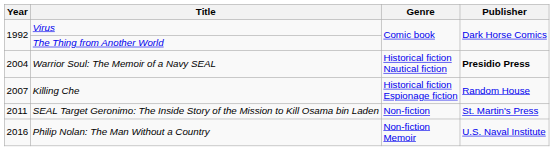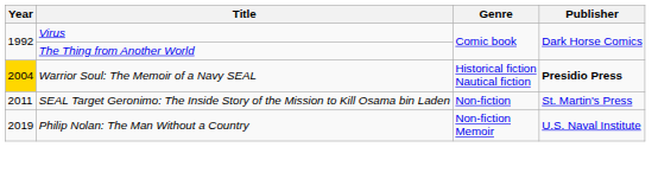Warrior Soul: The Memoir of a Navy SEAL | Year: no background -> gold background
- row: 2007 | Killing Che | Historical fiction Espionage fiction | Random House
Philip Nolan: The Man Without a Country | Year: 2016 -> 2019
